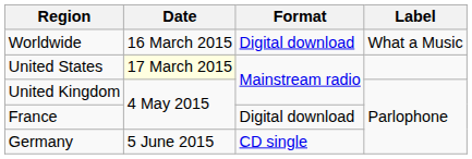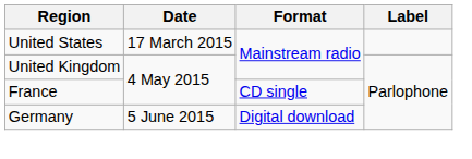- row: Worldwide | 16 March 2015 | Digital download | What a Music
United States | Date: lightyellow background -> no background
France | Format: Digital download -> CD single
Germany | Format: CD single -> Digital download
